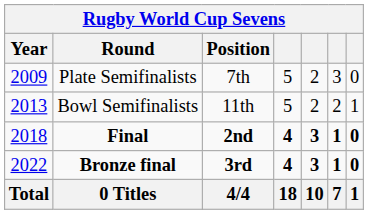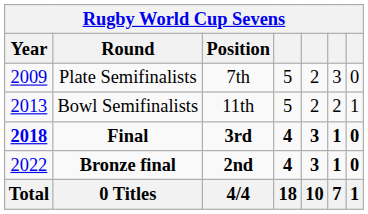Final | Year: normal -> bold
Final | Position: 2nd -> 3rd
Bronze final | Position: 3rd -> 2nd
